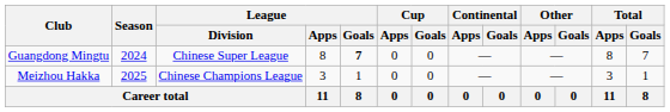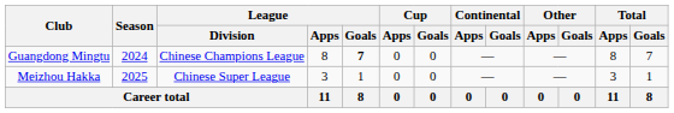Guangdong Mingtu | League / Division: Chinese Super League -> Chinese Champions League
Meizhou Hakka | League / Division: Chinese Champions League -> Chinese Super League
